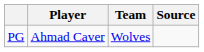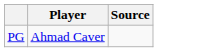- column: Team | Wolves
